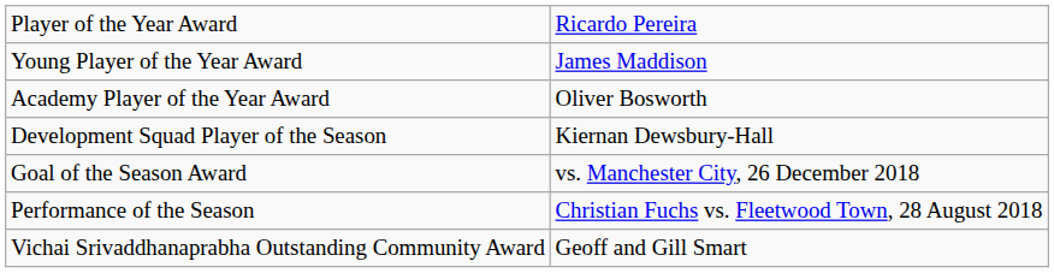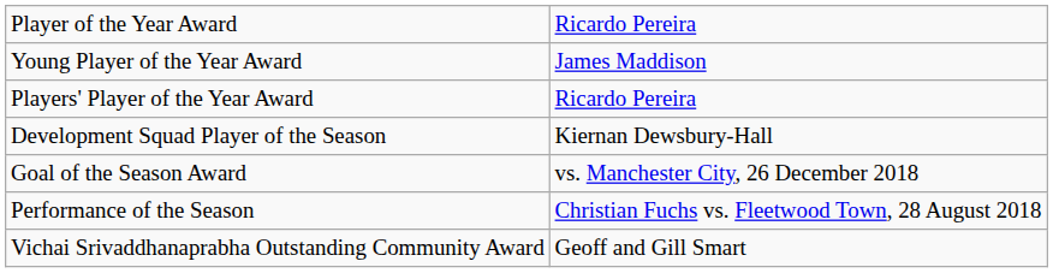+ row: Players' Player of the Year Award | Ricardo Pereira
- row: Academy Player of the Year Award | Oliver Bosworth
